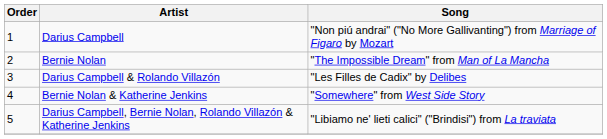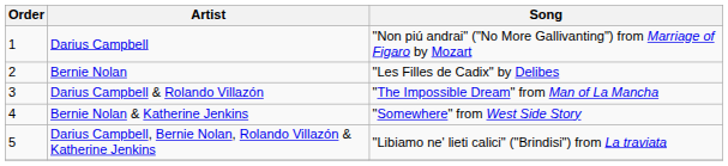Bernie Nolan | Song: "The Impossible Dream" from Man of La Mancha -> "Les Filles de Cadix" by Delibes
Darius Campbell & Rolando Villazón | Song: "Les Filles de Cadix" by Delibes -> "The Impossible Dream" from Man of La Mancha
